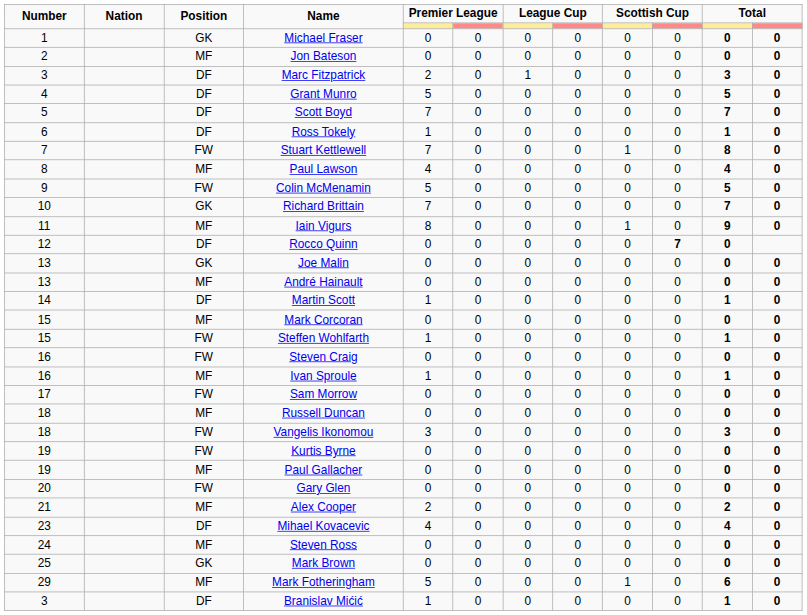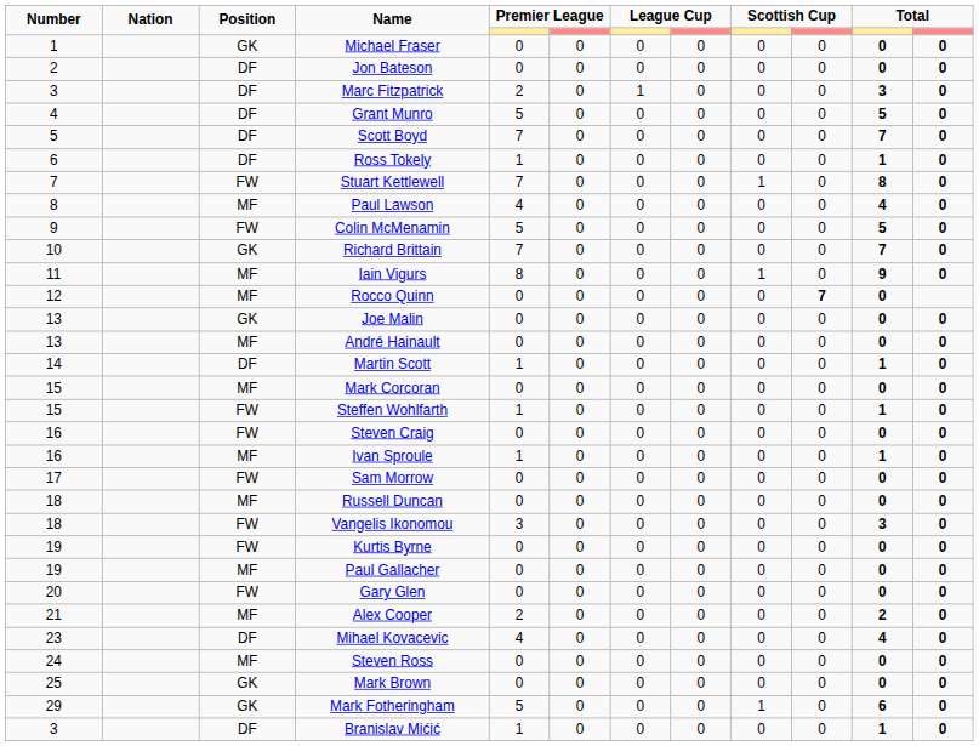Jon Bateson | Position: MF -> DF
Rocco Quinn | Position: DF -> MF
Mark Fotheringham | Position: MF -> GK
